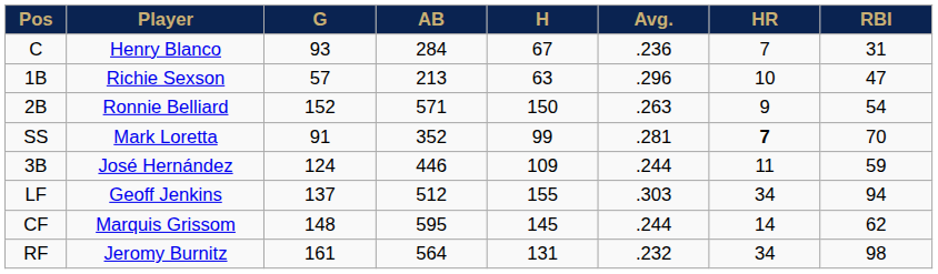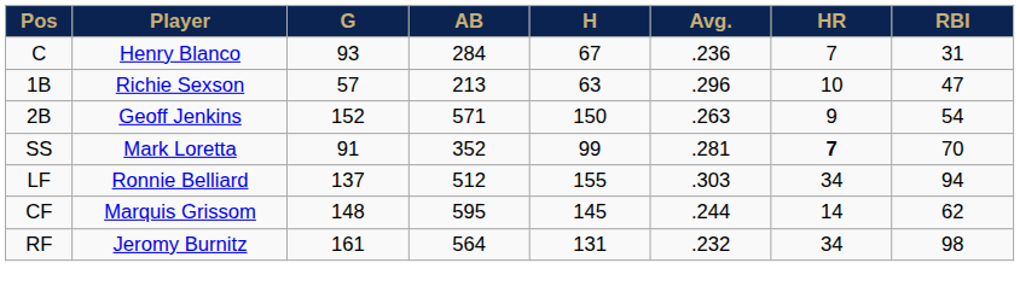2B | Player: Ronnie Belliard -> Geoff Jenkins
- row: 3B | José Hernández | 124 | 446 | 109 | .244 | 11 | 59
LF | Player: Geoff Jenkins -> Ronnie Belliard
